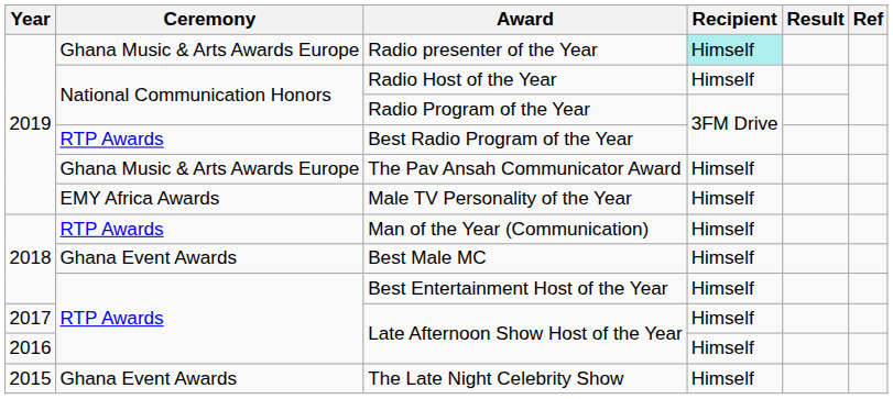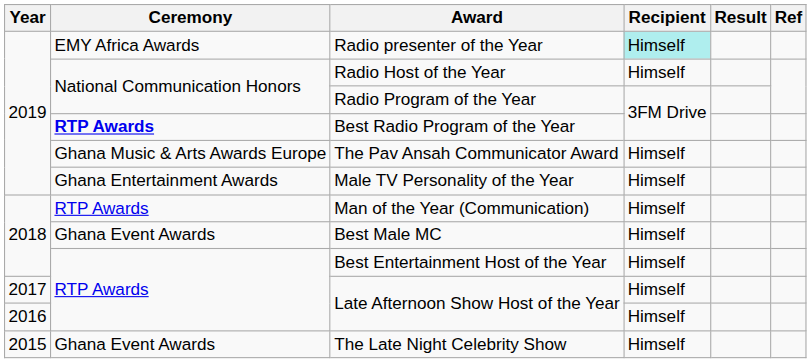Radio presenter of the Year | Ceremony: Ghana Music & Arts Awards Europe -> EMY Africa Awards
Best Radio Program of the Year | Ceremony: normal -> bold
Male TV Personality of the Year | Ceremony: EMY Africa Awards -> Ghana Entertainment Awards
